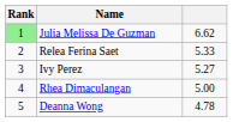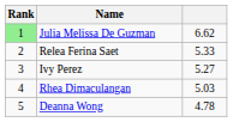Rhea Dimaculangan | column 3: 5.00 -> 5.03
